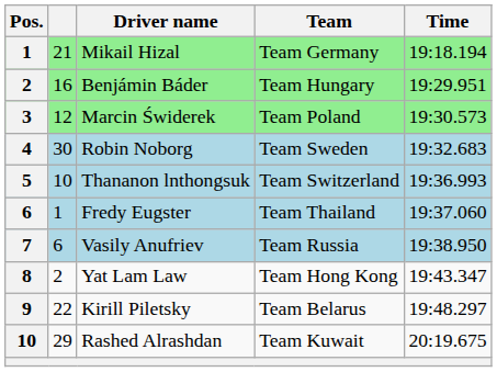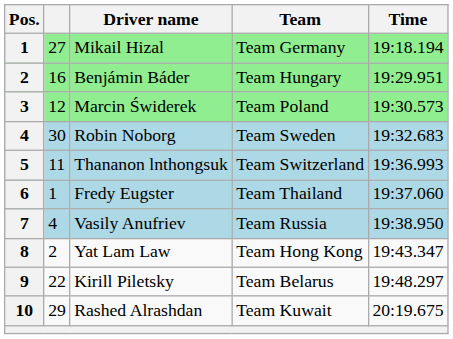Mikail Hizal | column 2: 21 -> 27
Thananon lnthongsuk | column 2: 10 -> 11
Vasily Anufriev | column 2: 6 -> 4
